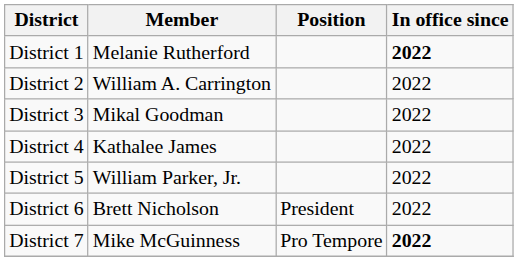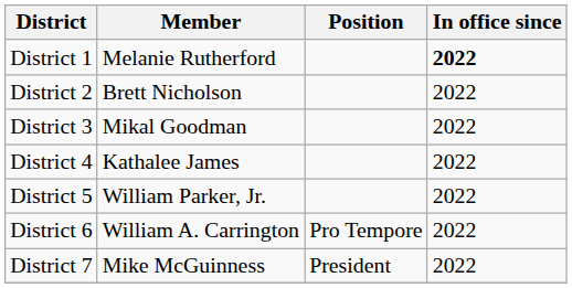District 2 | Member: William A. Carrington -> Brett Nicholson
District 6 | Member: Brett Nicholson -> William A. Carrington
District 6 | Position: President -> Pro Tempore
District 7 | Position: Pro Tempore -> President
District 7 | In office since: bold -> normal
